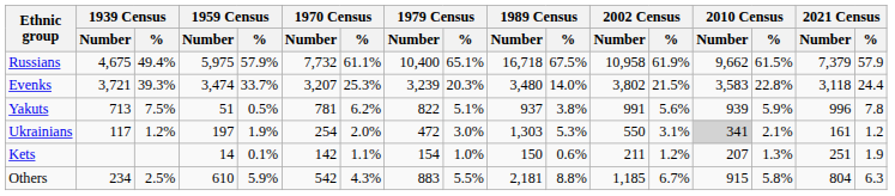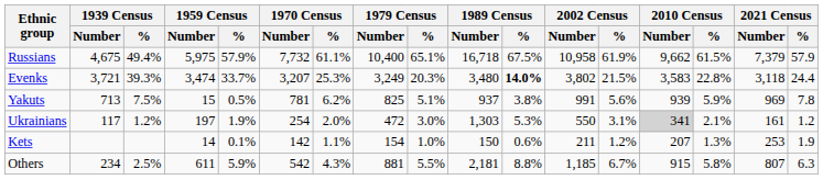Evenks | 1979 Census / Number: 3,239 -> 3,249
Evenks | 1989 Census / %: normal -> bold
Yakuts | 1959 Census / Number: 51 -> 15
Yakuts | 1979 Census / Number: 822 -> 825
Yakuts | 2021 Census / Number: 996 -> 969
Kets | 2021 Census / Number: 251 -> 253
Others | 1959 Census / Number: 610 -> 611
Others | 1979 Census / Number: 883 -> 881
Others | 2021 Census / Number: 804 -> 807
